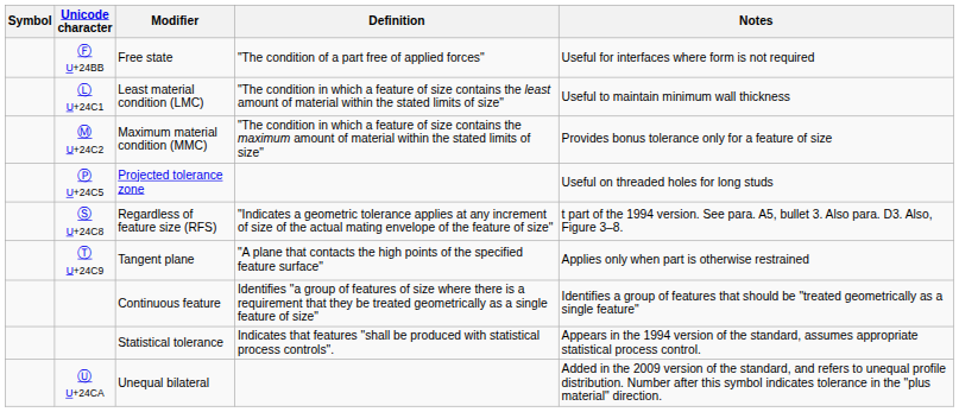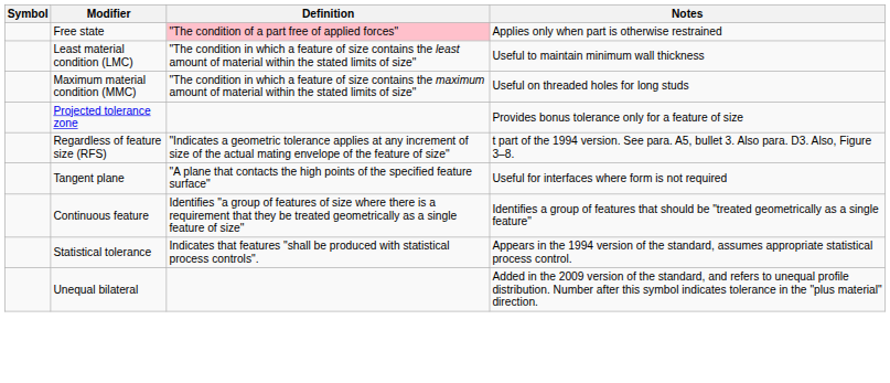- column: Unicode character | Ⓕ U+24BB | Ⓛ U+24C1 | Ⓜ U+24C2 | Ⓟ U+24C5 | Ⓢ U+24C8 | Ⓣ U+24C9 | Ⓤ U+24CA
Free state | Definition: no background -> pink background
Free state | Notes: Useful for interfaces where form is not required -> Applies only when part is otherwise restrained
Maximum material condition (MMC) | Notes: Provides bonus tolerance only for a feature of size -> Useful on threaded holes for long studs
Projected tolerance zone | Notes: Useful on threaded holes for long studs -> Provides bonus tolerance only for a feature of size
Tangent plane | Notes: Applies only when part is otherwise restrained -> Useful for interfaces where form is not required
